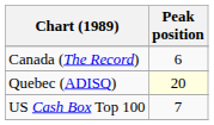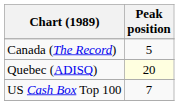Canada (The Record) | Peak position: 6 -> 5
